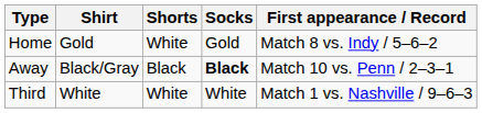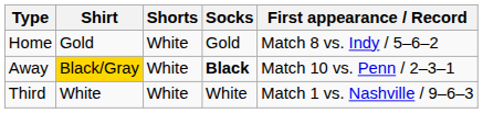Away | Shirt: no background -> gold background
Away | Shorts: Black -> White
